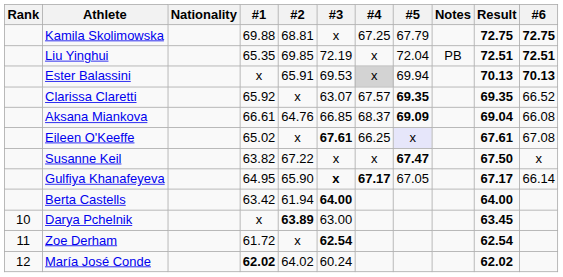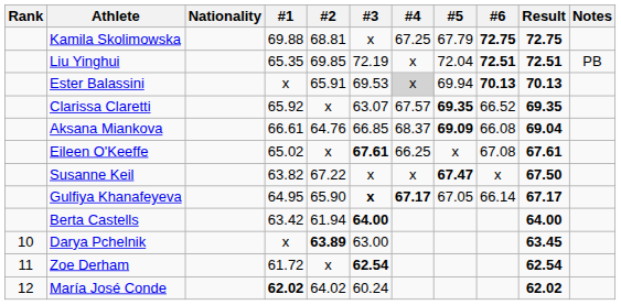columns swapped: #6 <-> Notes
Eileen O'Keeffe | #5: lavender background -> no background
